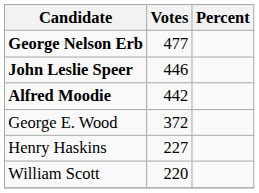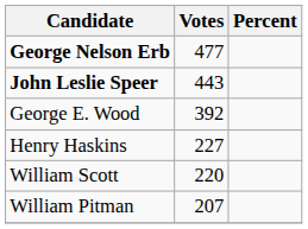John Leslie Speer | Votes: 446 -> 443
- row: Alfred Moodie | 442
George E. Wood | Votes: 372 -> 392
+ row: William Pitman | 207
